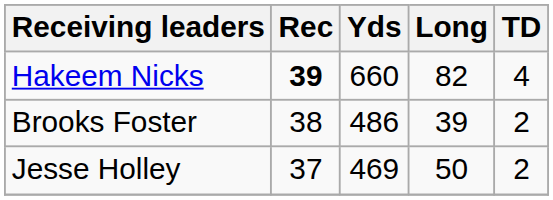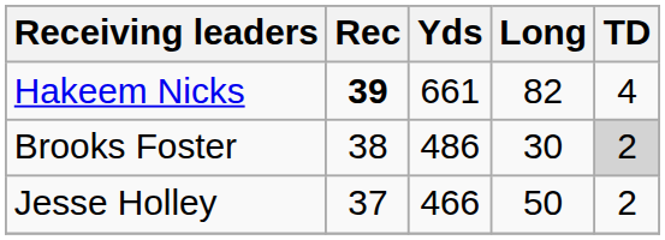Hakeem Nicks | Yds: 660 -> 661
Brooks Foster | Long: 39 -> 30
Brooks Foster | TD: no background -> lightgrey background
Jesse Holley | Yds: 469 -> 466
